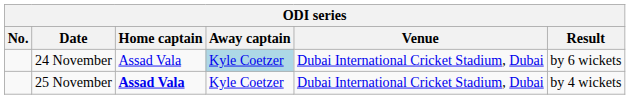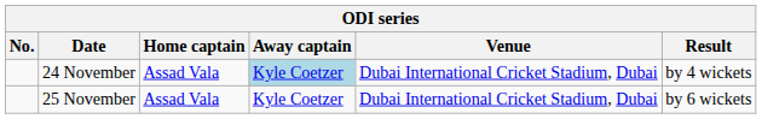24 November | Result: by 6 wickets -> by 4 wickets
25 November | Home captain: bold -> normal
25 November | Result: by 4 wickets -> by 6 wickets
